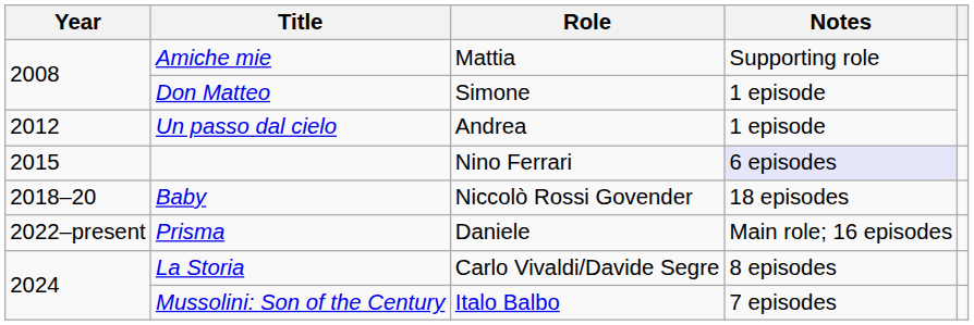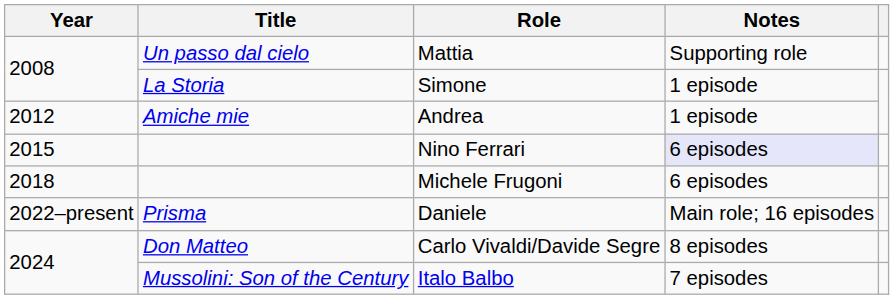Mattia | Title: Amiche mie -> Un passo dal cielo
Simone | Title: Don Matteo -> La Storia
Andrea | Title: Un passo dal cielo -> Amiche mie
+ row: 2018 | Michele Frugoni | 6 episodes
- row: 2018–20 | Baby | Niccolò Rossi Govender | 18 episodes
Carlo Vivaldi/Davide Segre | Title: La Storia -> Don Matteo
